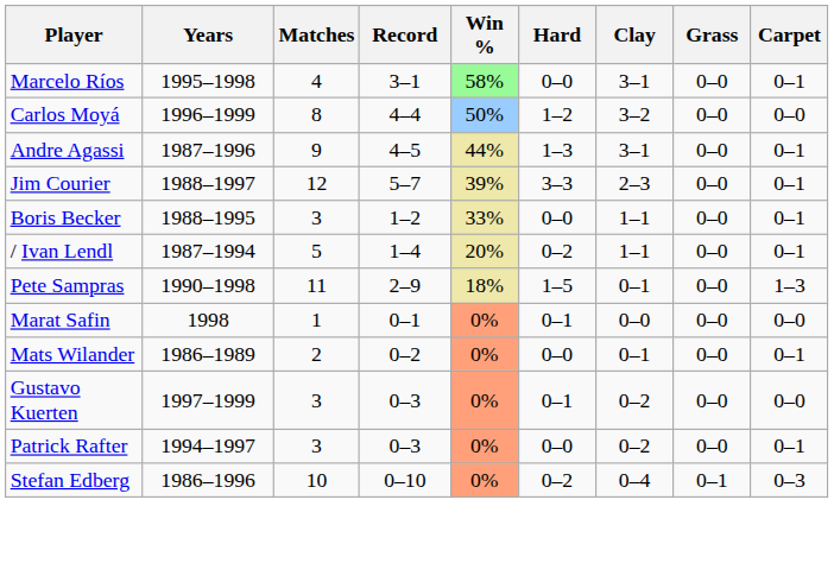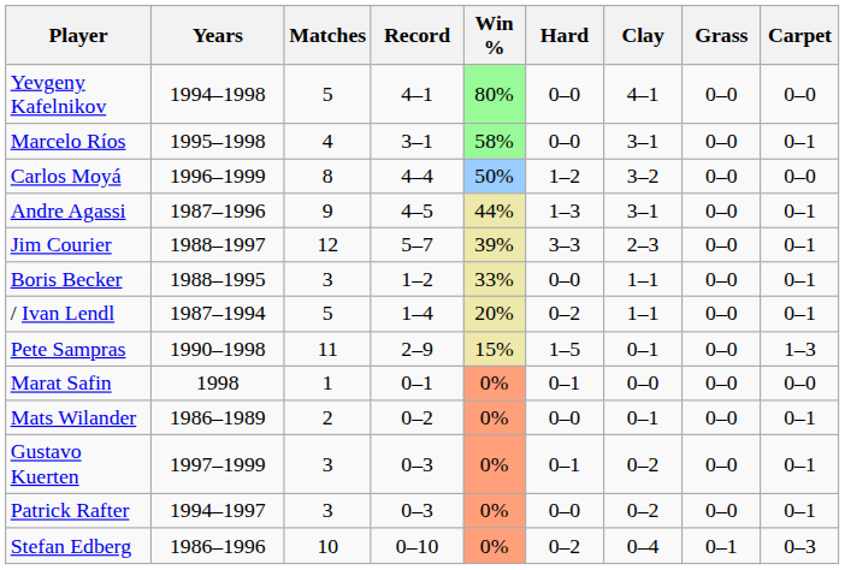+ row: Yevgeny Kafelnikov | 1994–1998 | 5 | 4–1 | 80% | 0–0 | 4–1 | 0–0 | 0–0
Pete Sampras | Win %: 18% -> 15%
Gustavo Kuerten | Carpet: 0–0 -> 0–1
